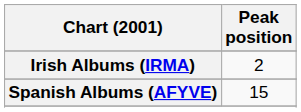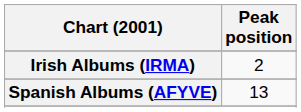Spanish Albums (AFYVE) | Peak position: 15 -> 13
